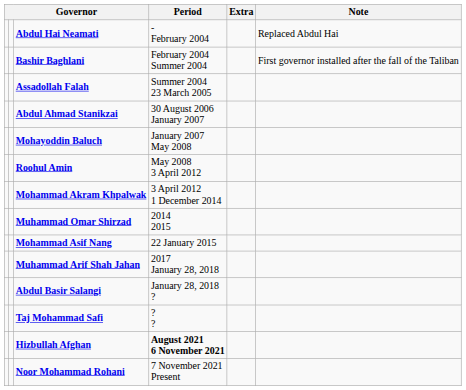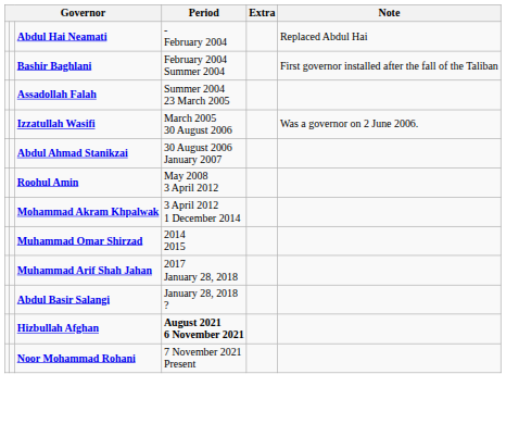+ row: Izzatullah Wasifi | March 2005 30 August 2006 | Was a governor on 2 June 2006.
- row: Mohayoddin Baluch | January 2007 May 2008
- row: Mohammad Asif Nang | 22 January 2015
- row: Taj Mohammad Safi | ? ?
